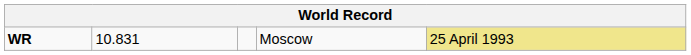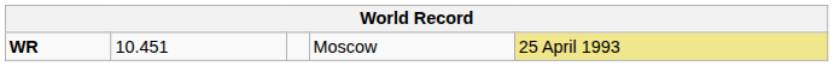WR | column 2: 10.831 -> 10.451
